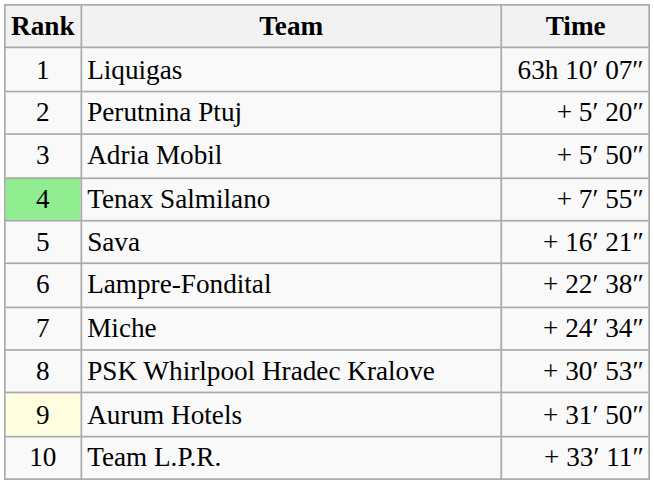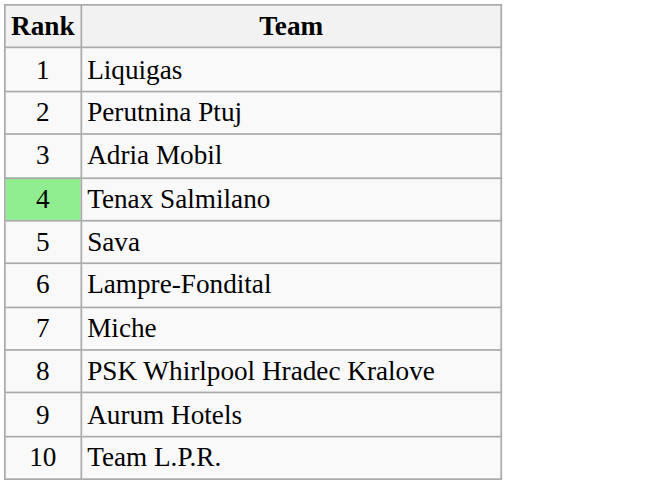- column: Time | 63h 10′ 07″ | + 5′ 20″ | + 5′ 50″ | + 7′ 55″ | + 16′ 21″ | + 22′ 38″ | + 24′ 34″ | + 30′ 53″ | + 31′ 50″ | + 33′ 11″
Aurum Hotels | Rank: lightyellow background -> no background
